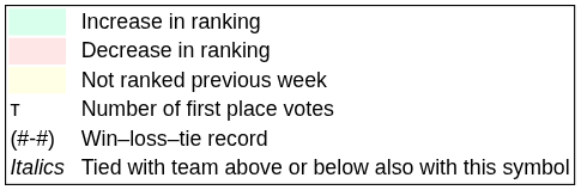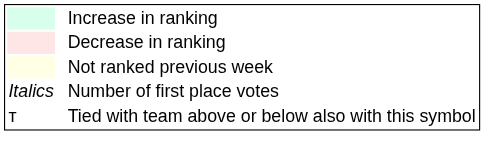Number of first place votes | column 1: т -> Italics
- row: (#-#) | Win–loss–tie record
Tied with team above or below also with this symbol | column 1: Italics -> т
